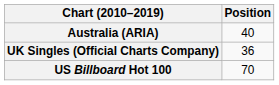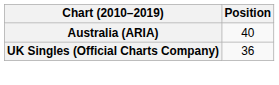- row: US Billboard Hot 100 | 70
